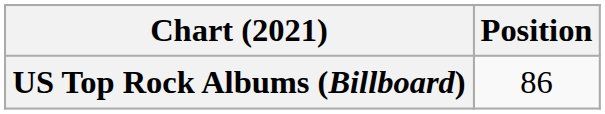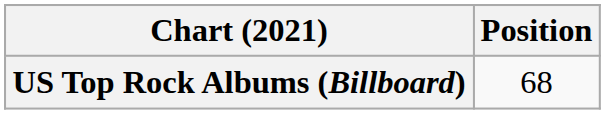US Top Rock Albums (Billboard) | Position: 86 -> 68
